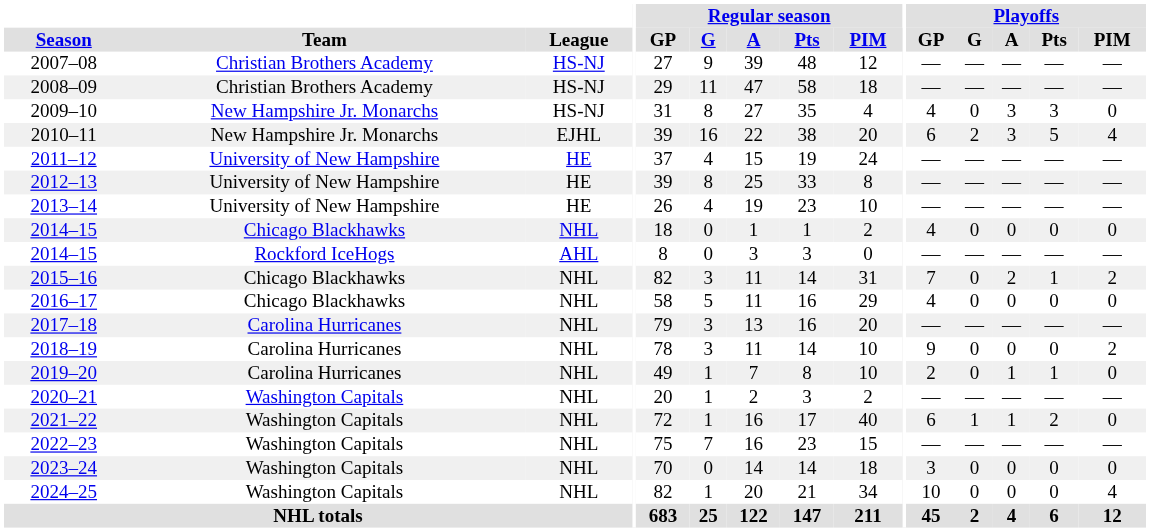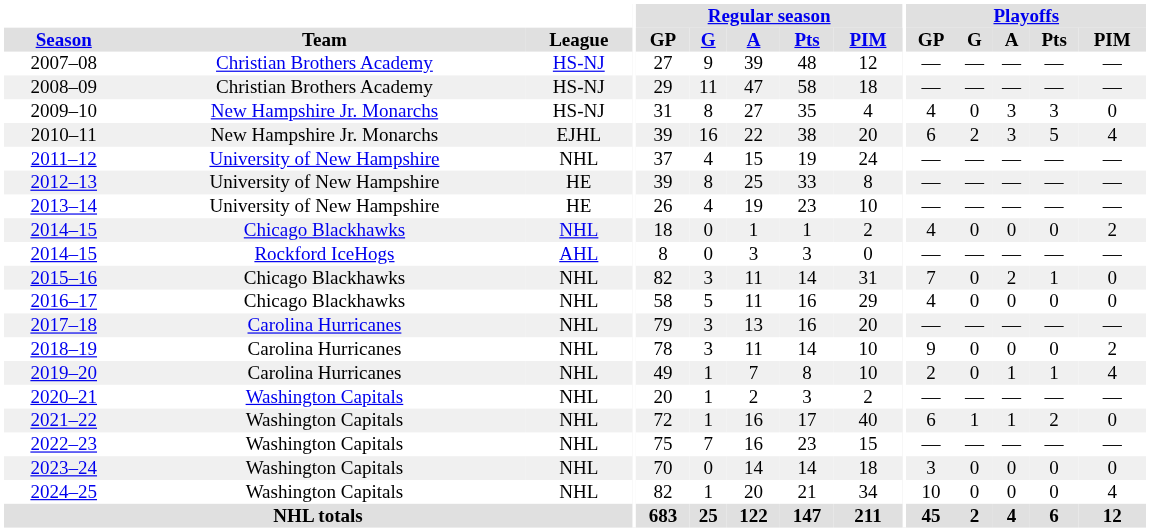2011–12 | League: HE -> NHL
2014–15 / Chicago Blackhawks | Playoffs / PIM: 0 -> 2
2015–16 | Playoffs / PIM: 2 -> 0
2019–20 | Playoffs / PIM: 0 -> 4
